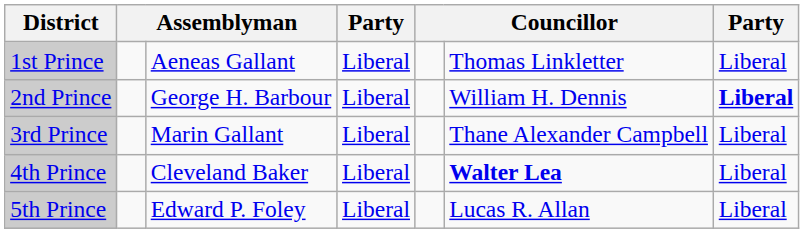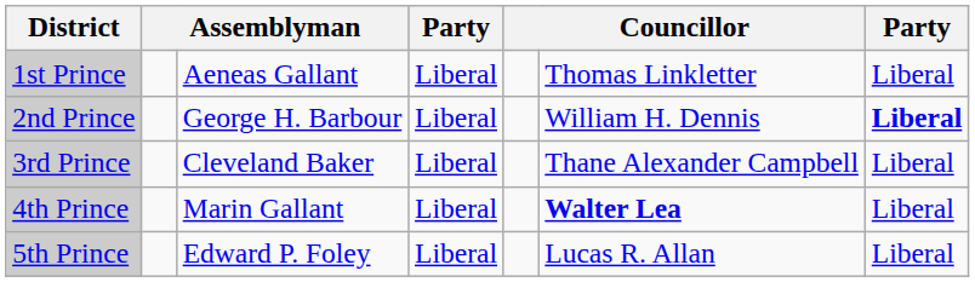3rd Prince | column 3: Marin Gallant -> Cleveland Baker
4th Prince | column 3: Cleveland Baker -> Marin Gallant
